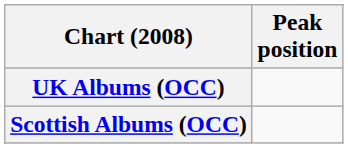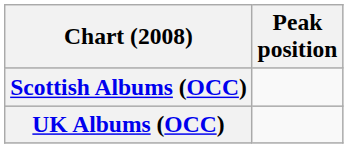rows swapped: Scottish Albums (OCC) <-> UK Albums (OCC)
